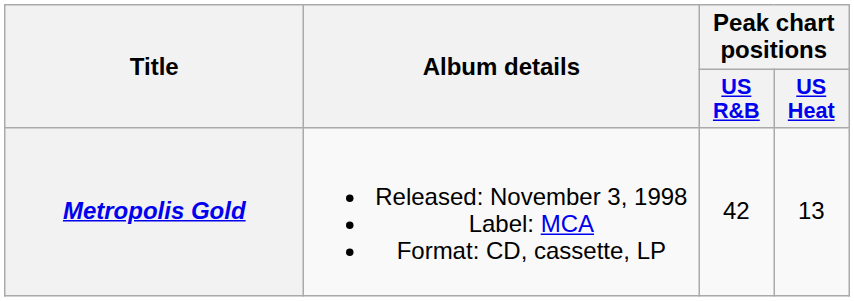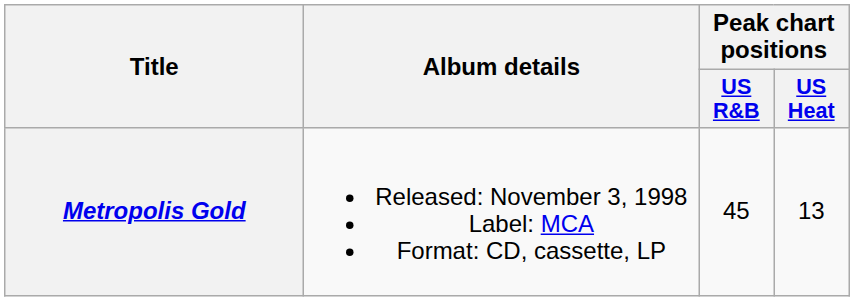Metropolis Gold | Peak chart positions / US R&B: 42 -> 45
